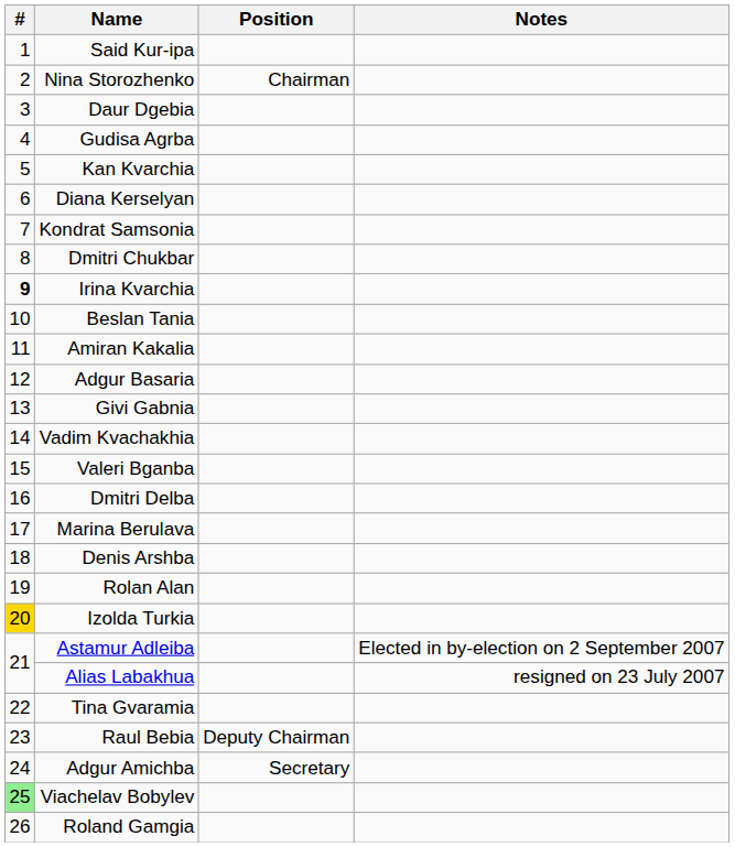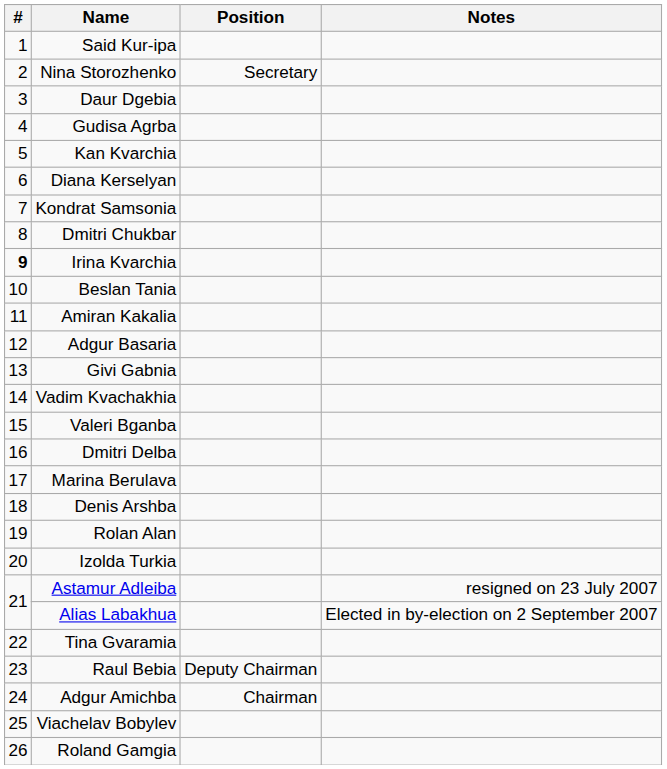Nina Storozhenko | Position: Chairman -> Secretary
Izolda Turkia | #: gold background -> no background
Astamur Adleiba | Notes: Elected in by-election on 2 September 2007 -> resigned on 23 July 2007
Alias Labakhua | Notes: resigned on 23 July 2007 -> Elected in by-election on 2 September 2007
Adgur Amichba | Position: Secretary -> Chairman
Viachelav Bobylev | #: lightgreen background -> no background
